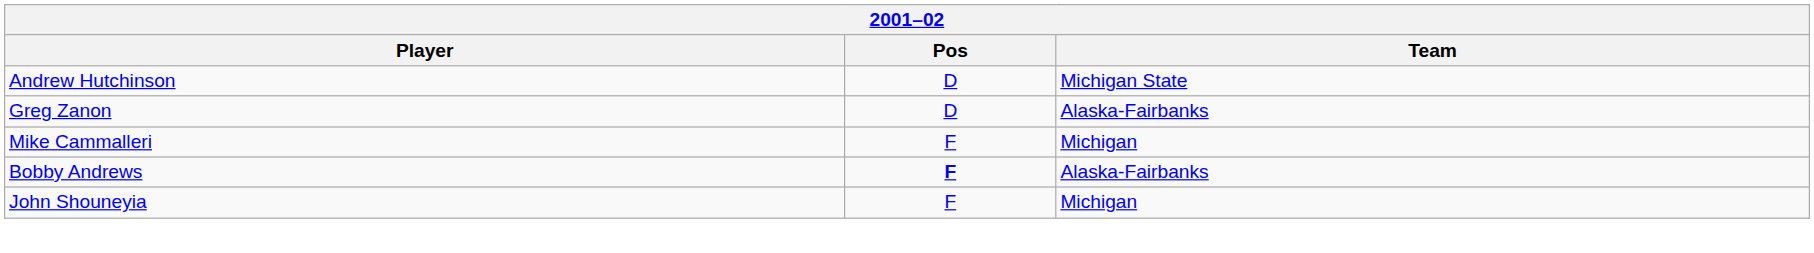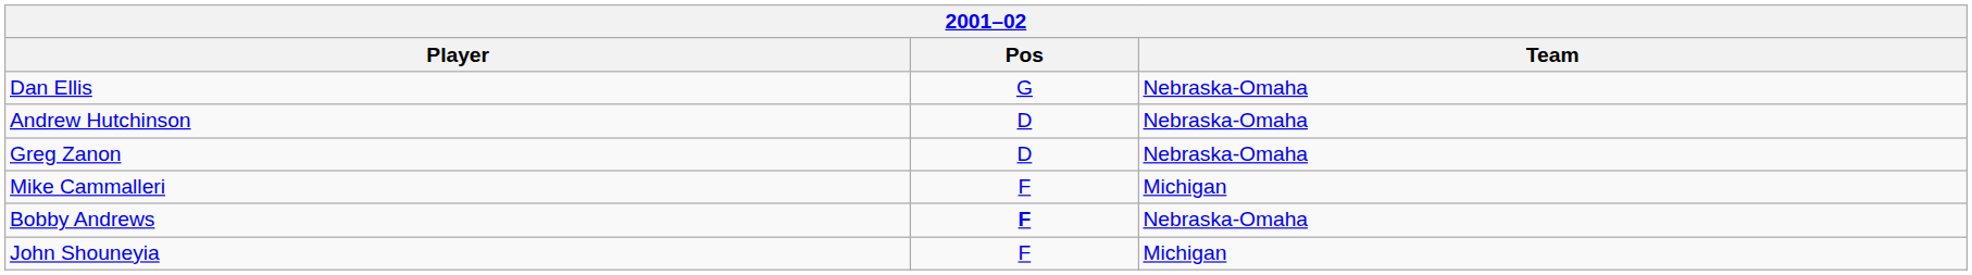+ row: Dan Ellis | G | Nebraska-Omaha
Andrew Hutchinson | Team: Michigan State -> Nebraska-Omaha
Greg Zanon | Team: Alaska-Fairbanks -> Nebraska-Omaha
Bobby Andrews | Team: Alaska-Fairbanks -> Nebraska-Omaha
